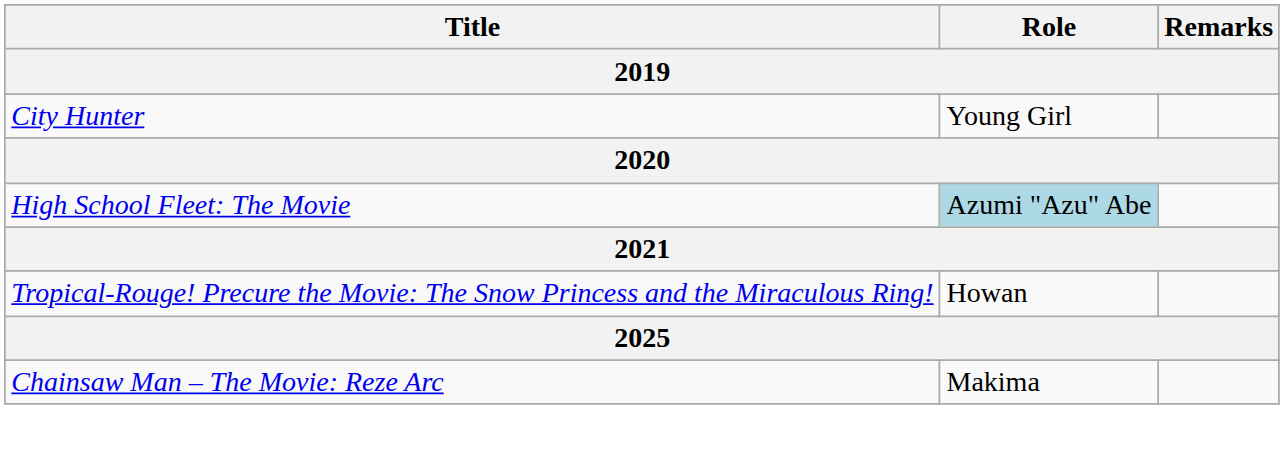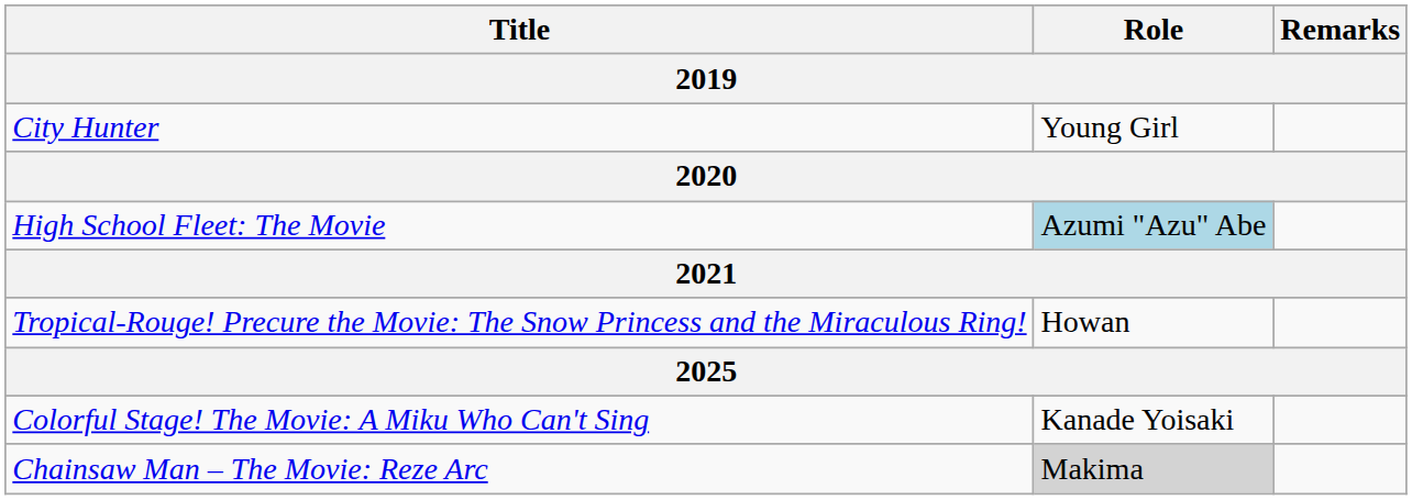+ row: Colorful Stage! The Movie: A Miku Who Can't Sing | Kanade Yoisaki
Chainsaw Man – The Movie: Reze Arc | Role: no background -> lightgrey background
